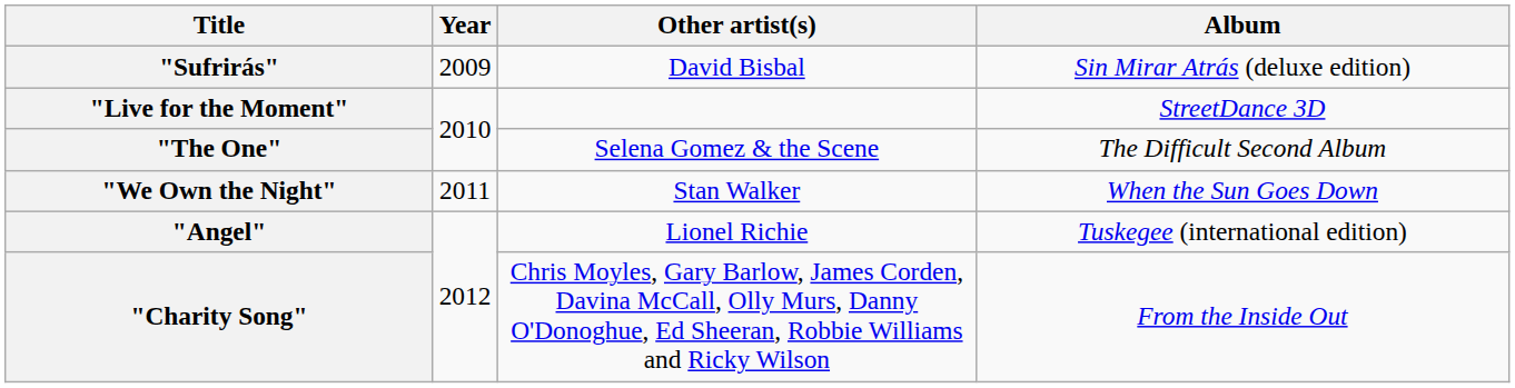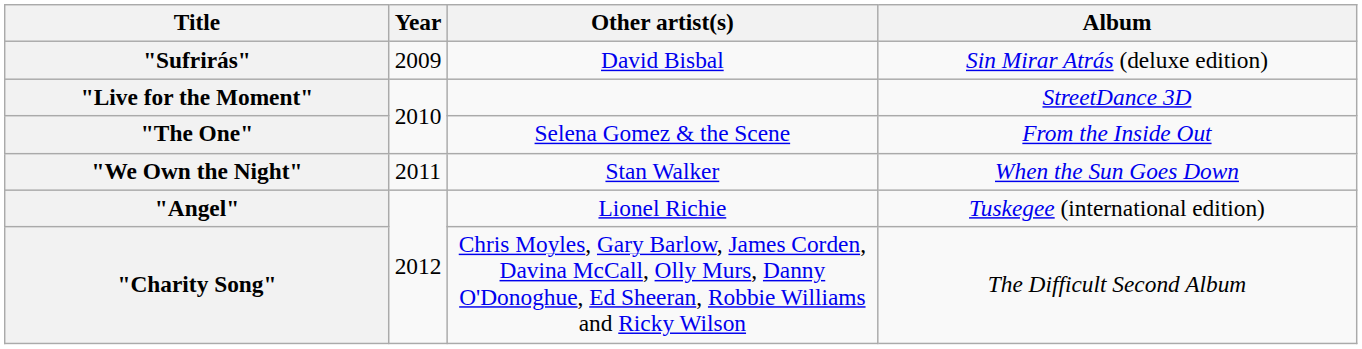"The One" | Album: The Difficult Second Album -> From the Inside Out
"Charity Song" | Album: From the Inside Out -> The Difficult Second Album
